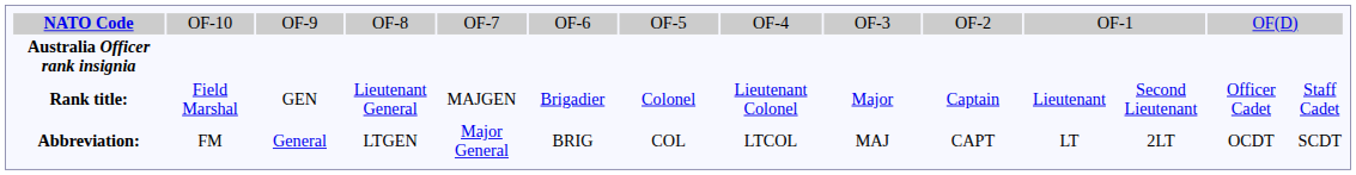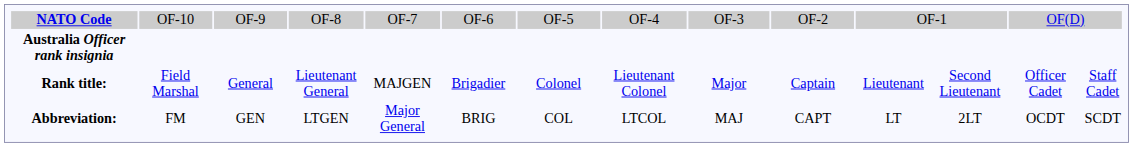Rank title: | column 3: GEN -> General
Abbreviation: | column 3: General -> GEN
